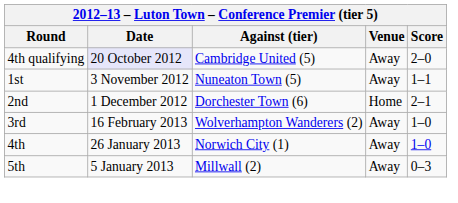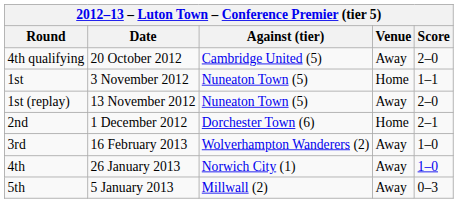4th qualifying | Date: lavender background -> no background
1st | Venue: Away -> Home
+ row: 1st (replay) | 13 November 2012 | Nuneaton Town (5) | Away | 2–0
